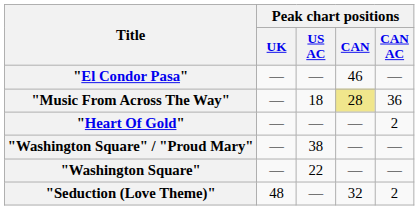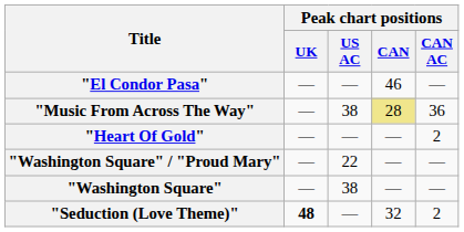"Music From Across The Way" | Peak chart positions / US AC: 18 -> 38
"Washington Square" / "Proud Mary" | Peak chart positions / US AC: 38 -> 22
"Washington Square" | Peak chart positions / US AC: 22 -> 38
"Seduction (Love Theme)" | Peak chart positions / UK: normal -> bold
